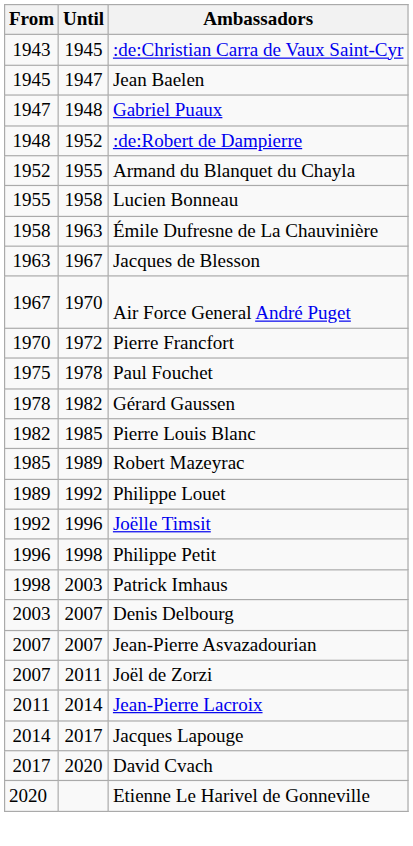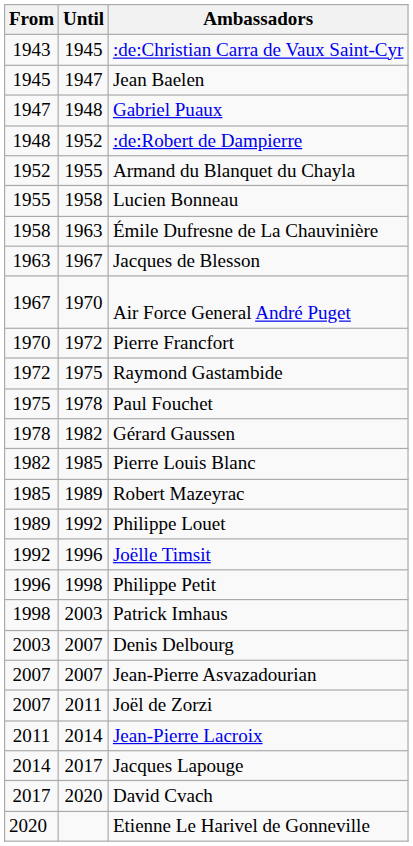+ row: 1972 | 1975 | Raymond Gastambide
